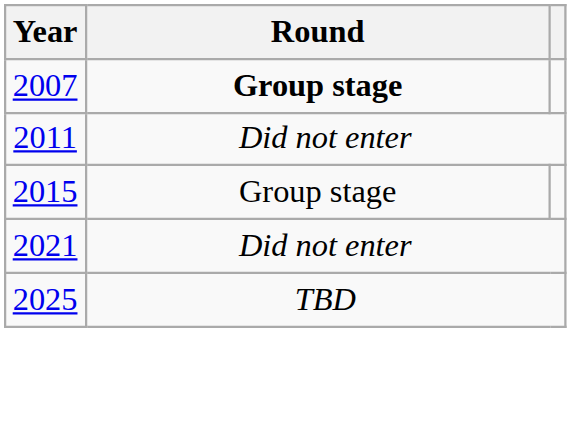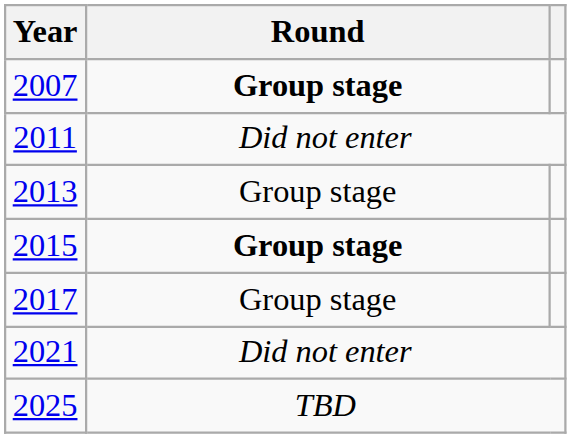+ row: 2013 | Group stage
2015 | Round: normal -> bold
+ row: 2017 | Group stage
